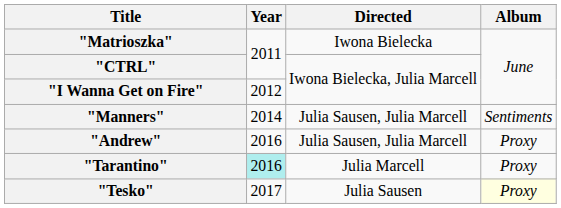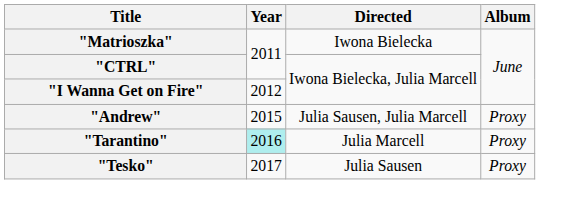- row: "Manners" | 2014 | Julia Sausen, Julia Marcell | Sentiments
"Andrew" | Year: 2016 -> 2015
"Tesko" | Album: lightyellow background -> no background
